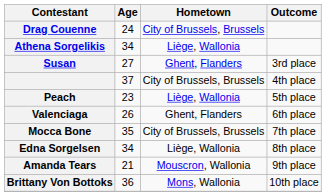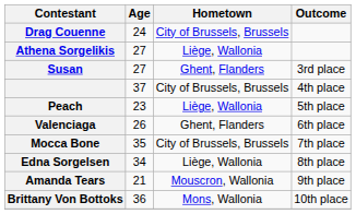Athena Sorgelikis | Age: 34 -> 27
